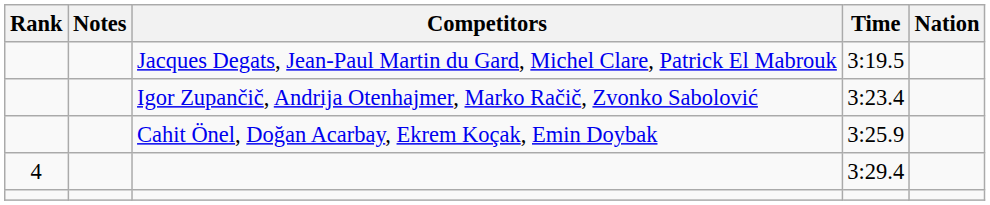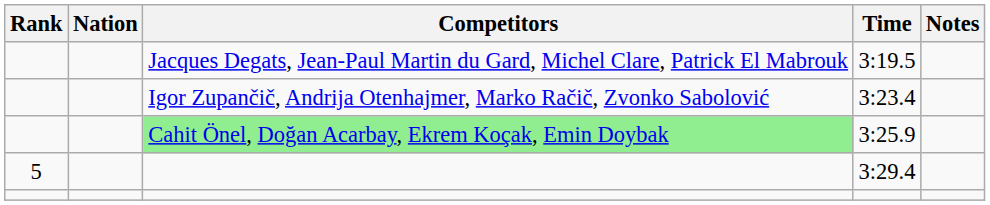columns swapped: Nation <-> Notes
3:25.9 | Competitors: no background -> lightgreen background
3:29.4 | Rank: 4 -> 5
